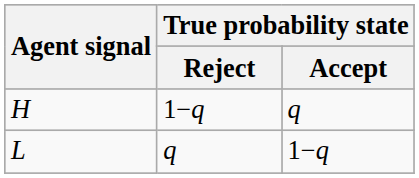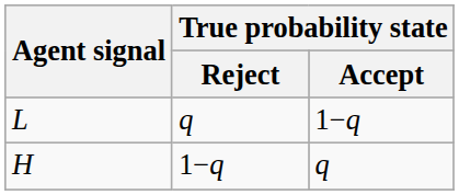rows swapped: L <-> H
